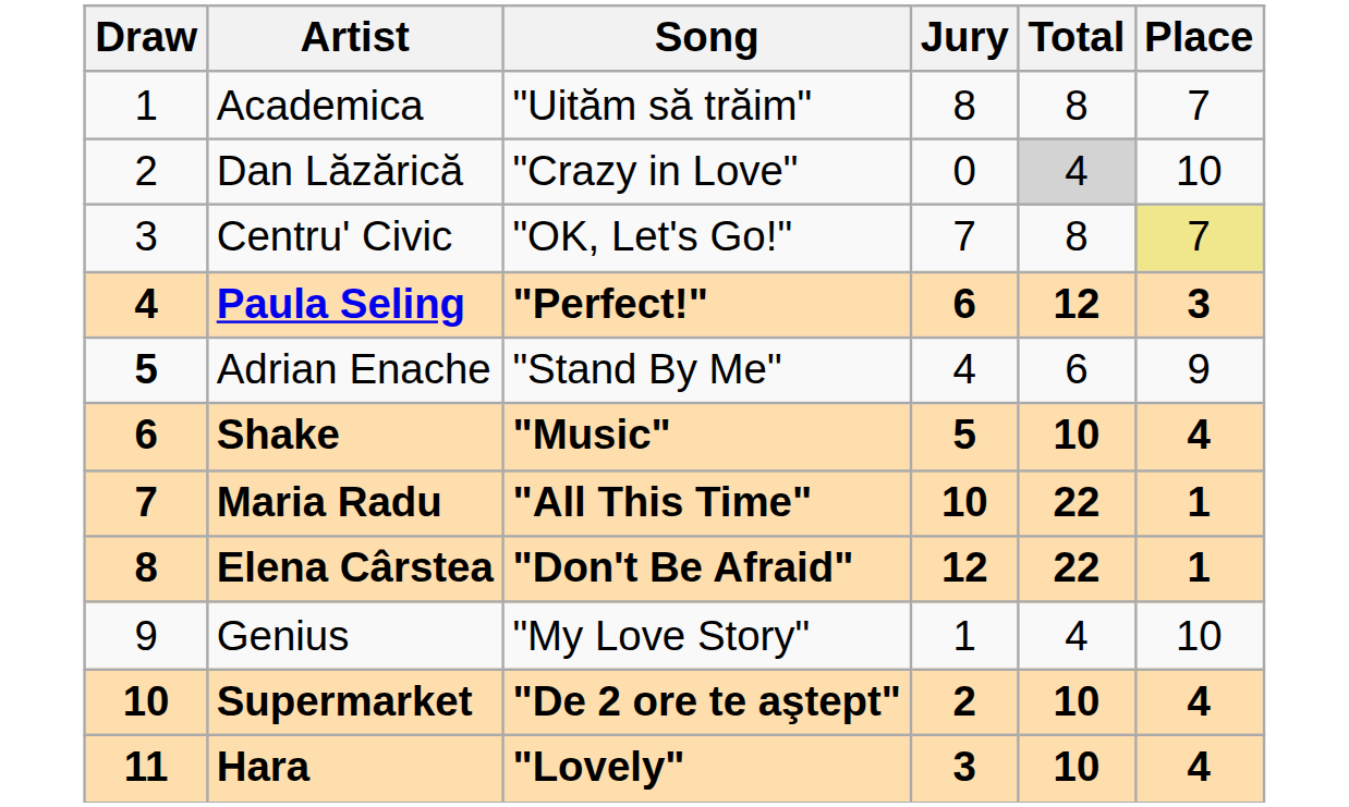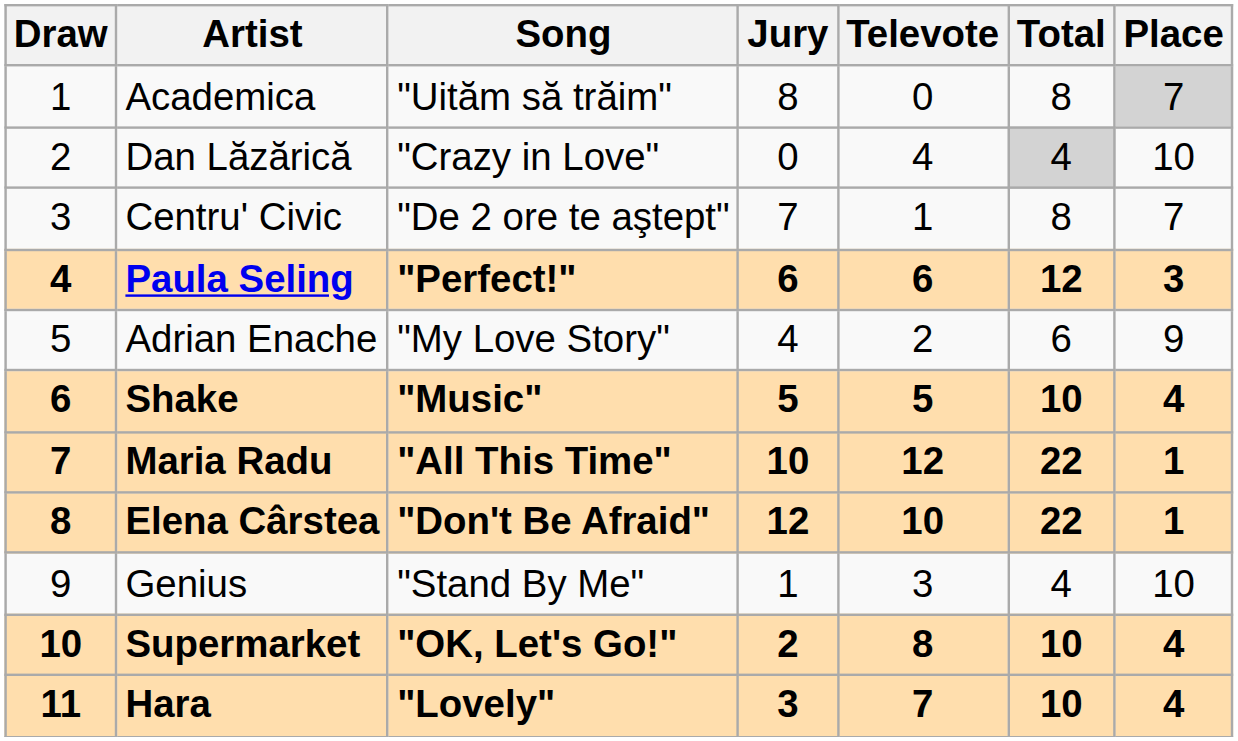+ column: Televote | 0 | 4 | 1 | 6 | 2 | 5 | 12 | 10 | 3 | 8 | 7
Academica | Place: no background -> lightgrey background
Centru' Civic | Song: "OK, Let's Go!" -> "De 2 ore te aştept"
Centru' Civic | Place: khaki background -> no background
Adrian Enache | Draw: bold -> normal
Adrian Enache | Song: "Stand By Me" -> "My Love Story"
Genius | Song: "My Love Story" -> "Stand By Me"
Supermarket | Song: "De 2 ore te aştept" -> "OK, Let's Go!"
